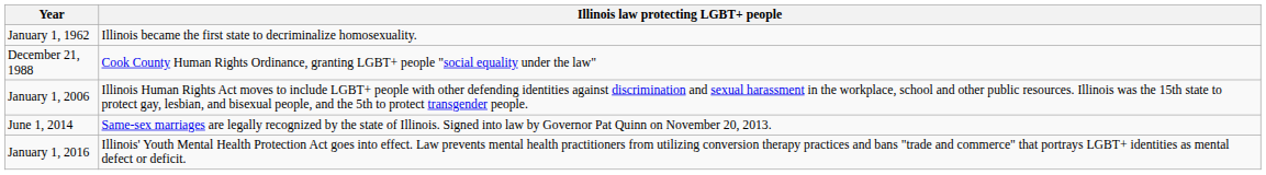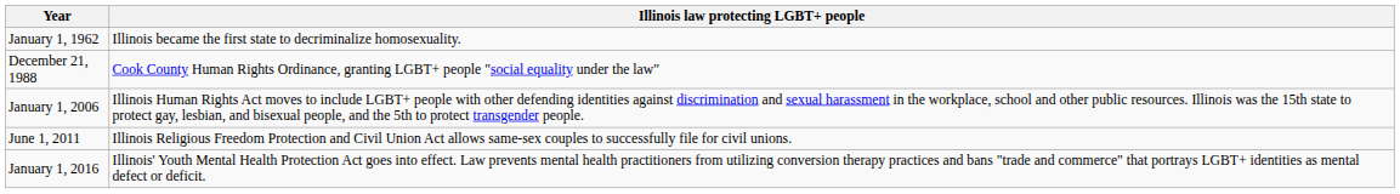+ row: June 1, 2011 | Illinois Religious Freedom Protection and Civil Union Act allows same-sex couples to successfully file for civil unions.
- row: June 1, 2014 | Same-sex marriages are legally recognized by the state of Illinois. Signed into law by Governor Pat Quinn on November 20, 2013.
